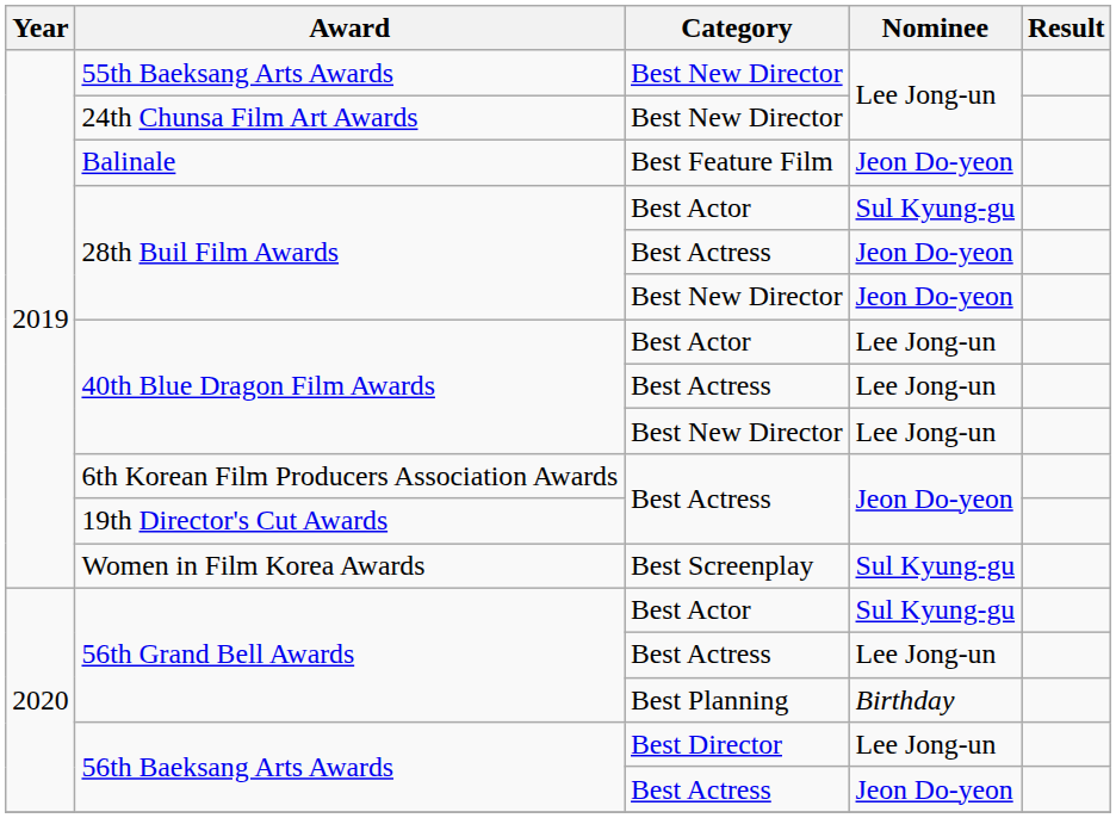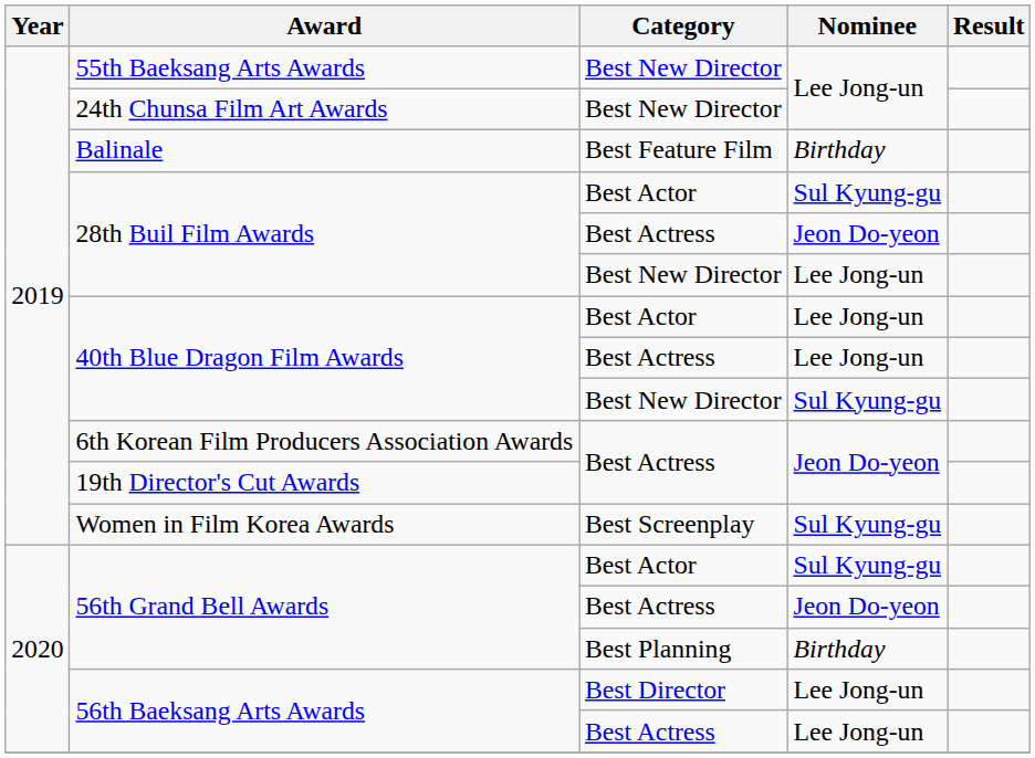Balinale | Nominee: Jeon Do-yeon -> Birthday
28th Buil Film Awards / Best New Director | Nominee: Jeon Do-yeon -> Lee Jong-un
40th Blue Dragon Film Awards / Best New Director | Nominee: Lee Jong-un -> Sul Kyung-gu
56th Grand Bell Awards / Best Actress | Nominee: Lee Jong-un -> Jeon Do-yeon
56th Baeksang Arts Awards / Best Actress | Nominee: Jeon Do-yeon -> Lee Jong-un
